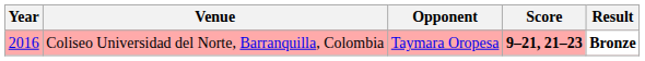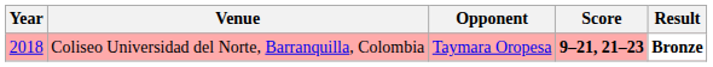Coliseo Universidad del Norte, Barranquilla, Colombia | Year: 2016 -> 2018
